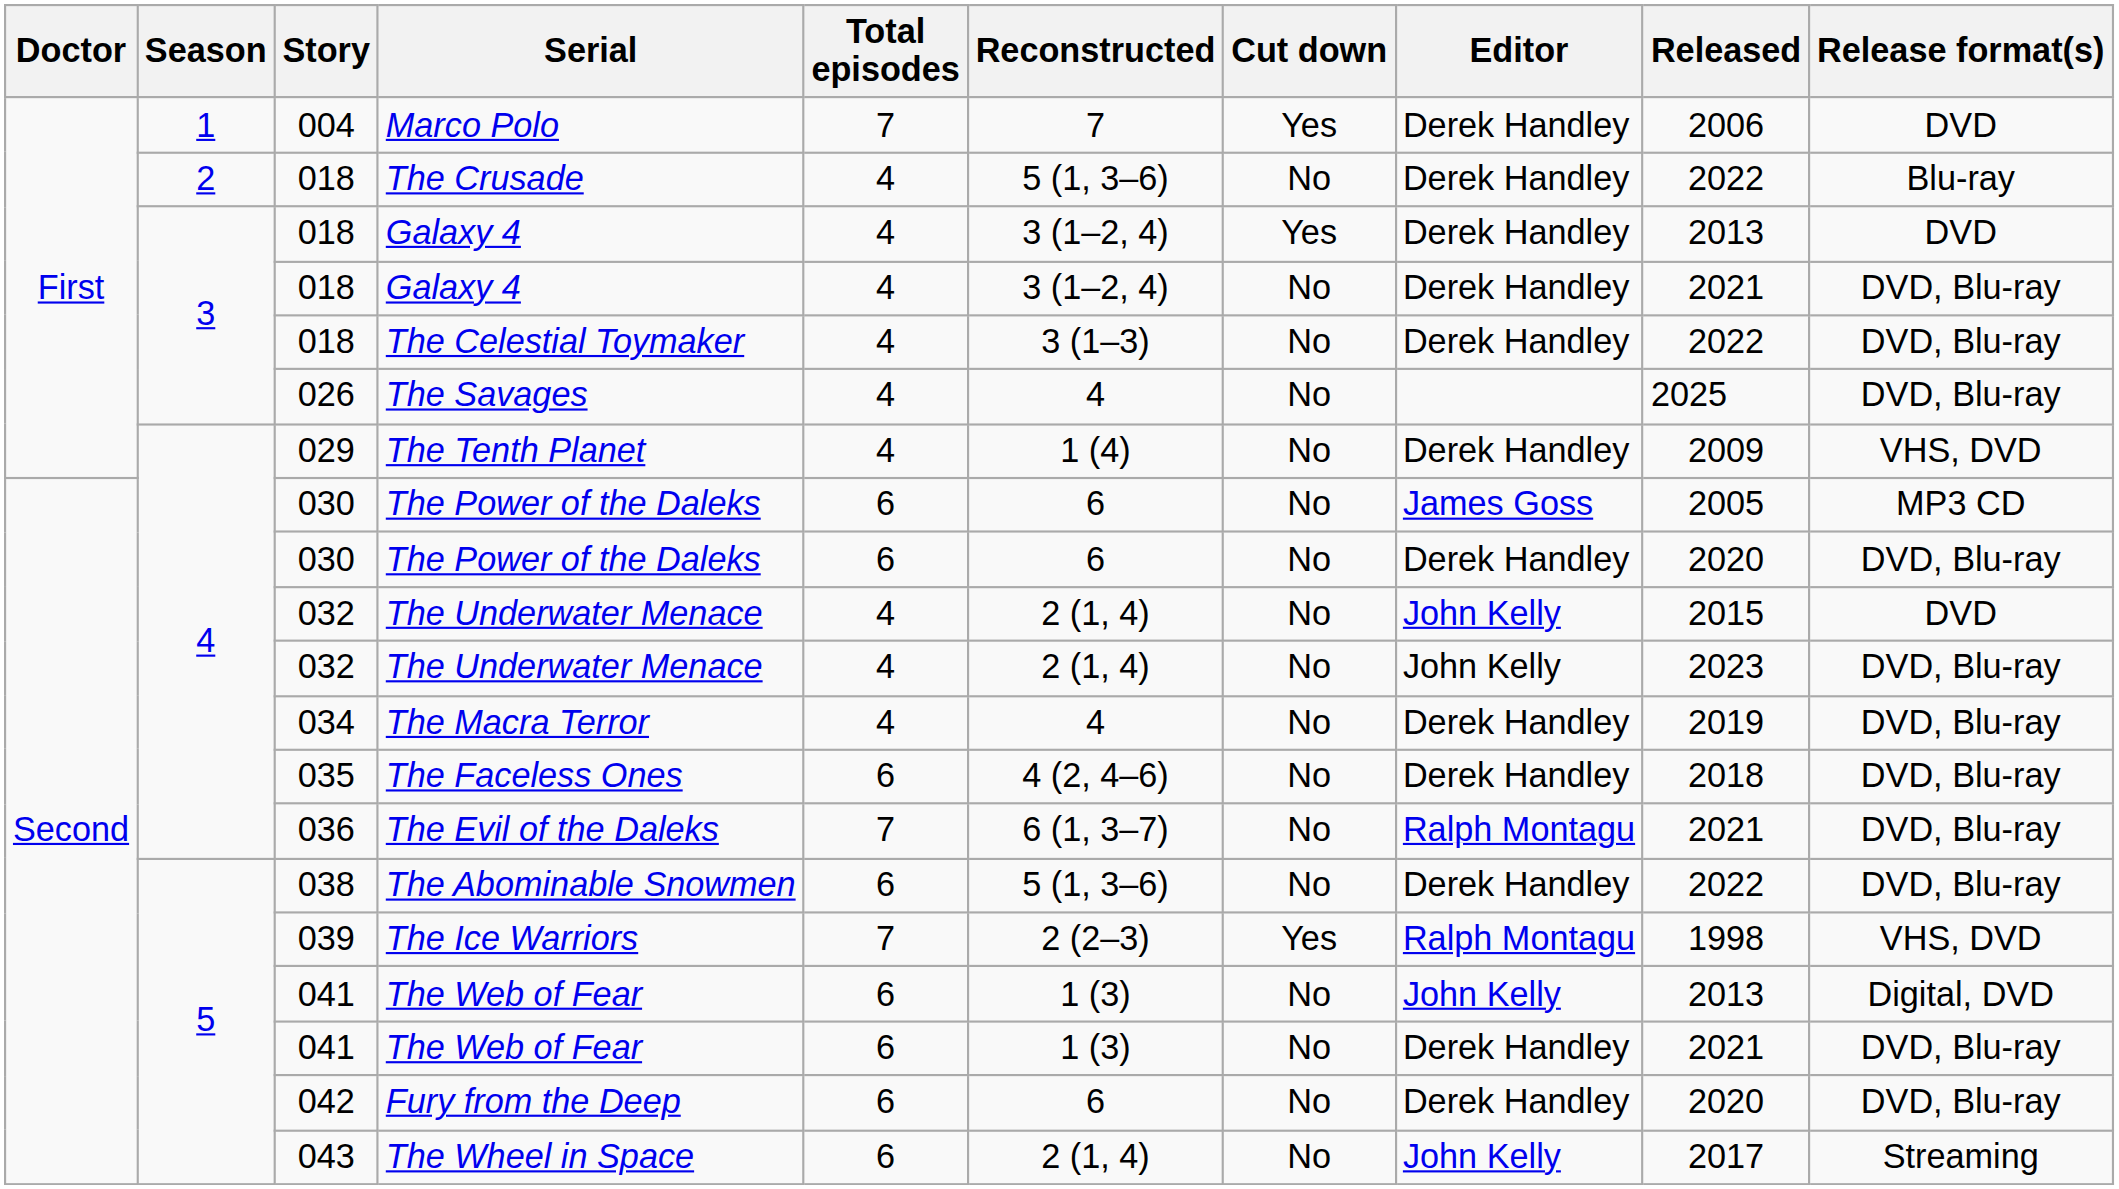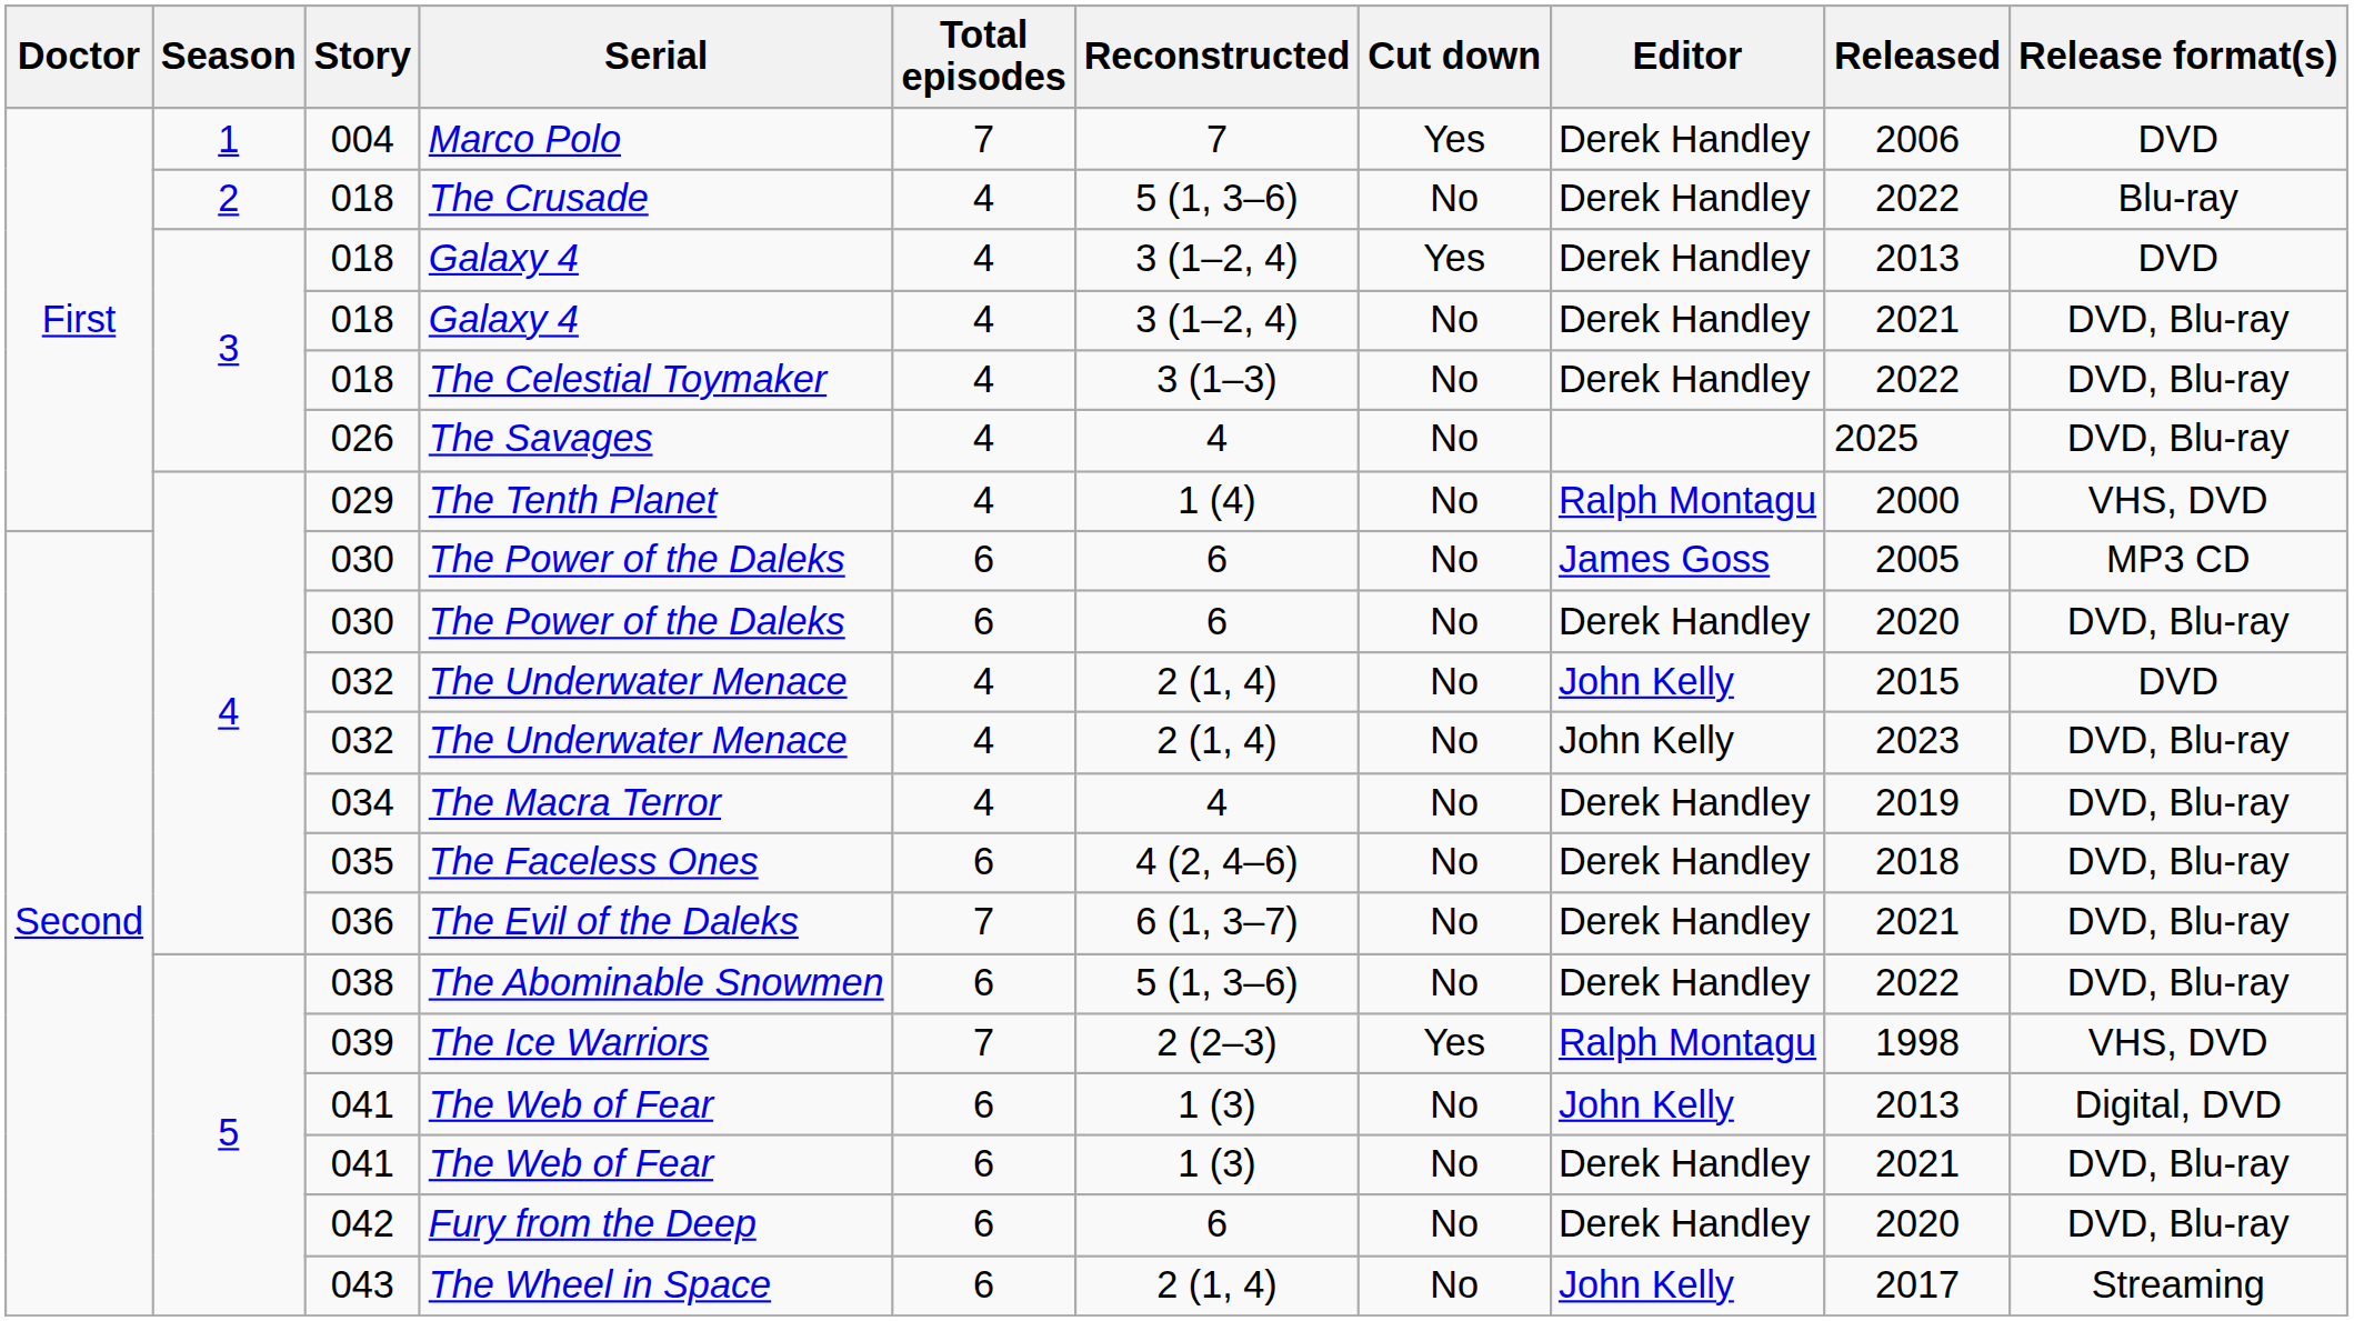The Tenth Planet | Editor: Derek Handley -> Ralph Montagu
The Tenth Planet | Released: 2009 -> 2000
The Evil of the Daleks | Editor: Ralph Montagu -> Derek Handley
